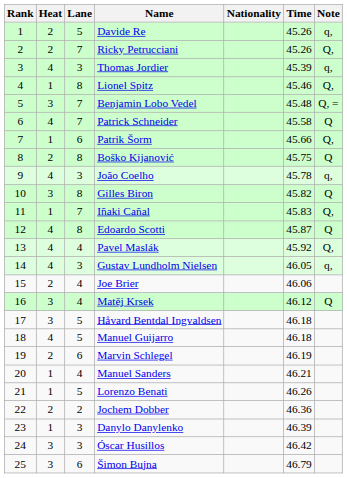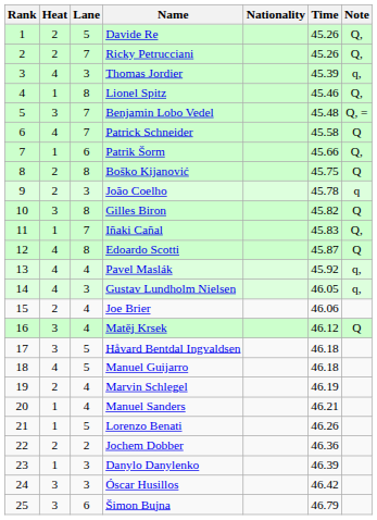Davide Re | Note: q, -> Q,
João Coelho | Heat: 4 -> 2
João Coelho | Note: q, -> q
Pavel Maslák | Note: Q, -> q,
Marvin Schlegel | Lane: 6 -> 4
